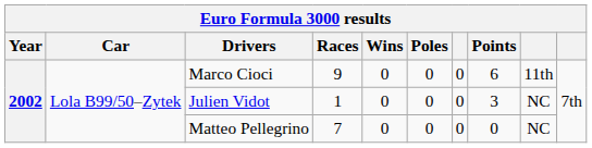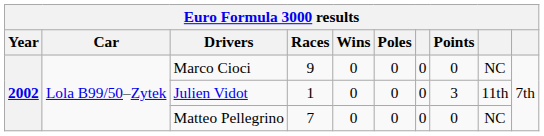Marco Cioci | Points: 6 -> 0
Marco Cioci | column 9: 11th -> NC
Julien Vidot | column 9: NC -> 11th
